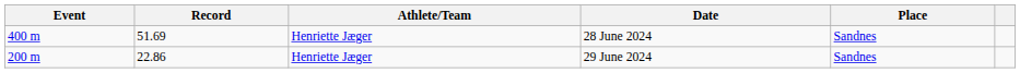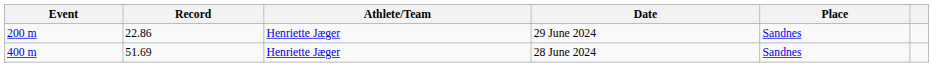rows swapped: 29 June 2024 <-> 28 June 2024
